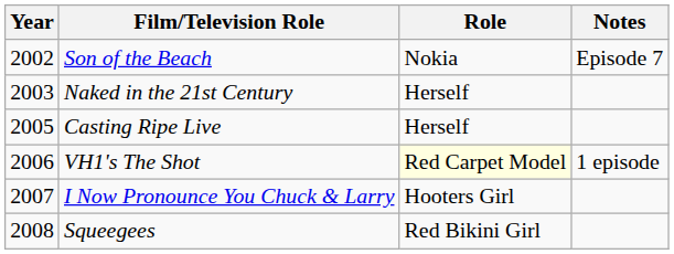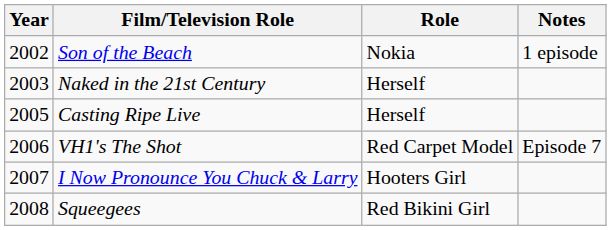Son of the Beach | Notes: Episode 7 -> 1 episode
VH1's The Shot | Role: lightyellow background -> no background
VH1's The Shot | Notes: 1 episode -> Episode 7
